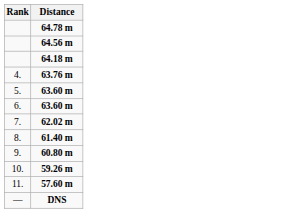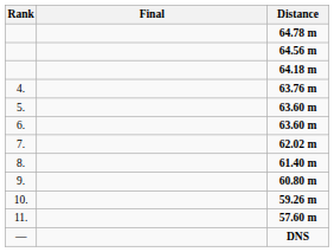+ column: Final
